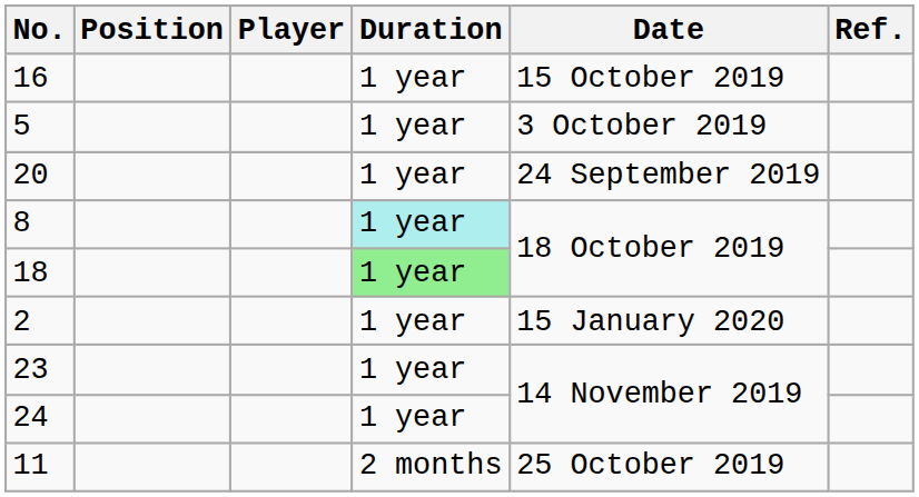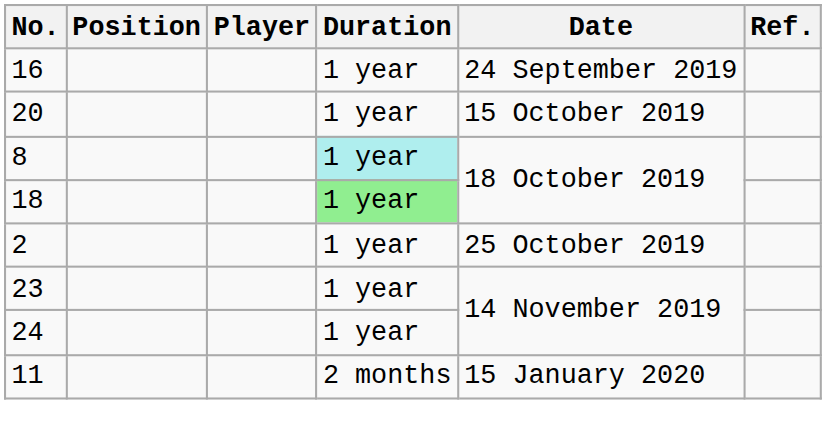16 | Date: 15 October 2019 -> 24 September 2019
- row: 5 | 1 year | 3 October 2019
20 | Date: 24 September 2019 -> 15 October 2019
2 | Date: 15 January 2020 -> 25 October 2019
11 | Date: 25 October 2019 -> 15 January 2020
